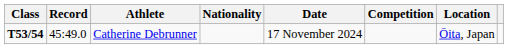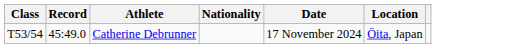- column: Competition
Catherine Debrunner | Class: bold -> normal
